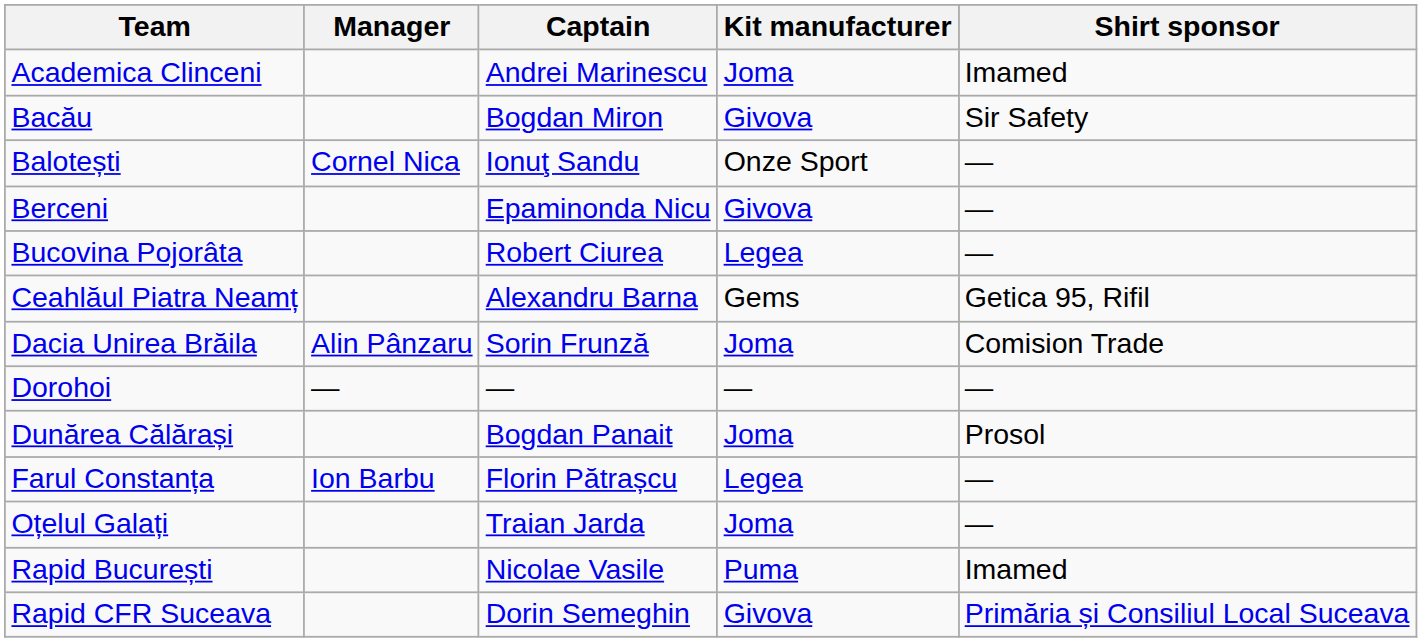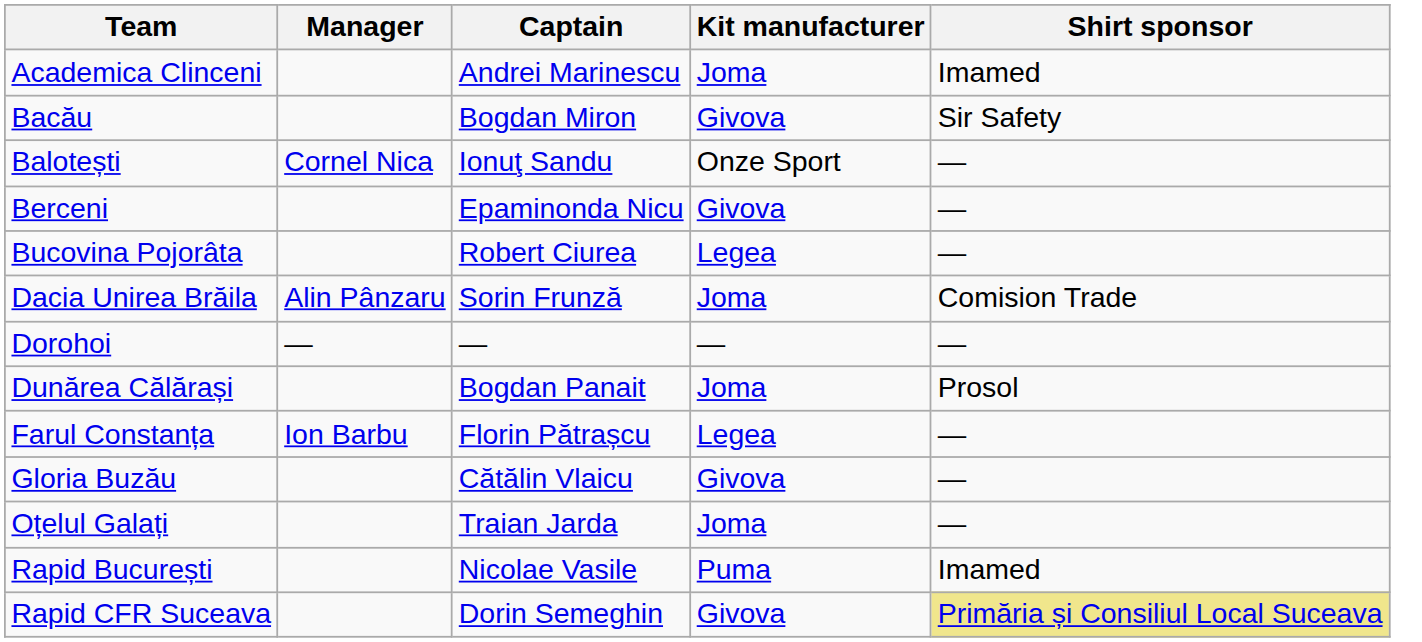- row: Ceahlăul Piatra Neamț | Alexandru Barna | Gems | Getica 95, Rifil
+ row: Gloria Buzău | Cătălin Vlaicu | Givova | —
Rapid CFR Suceava | Shirt sponsor: no background -> khaki background
